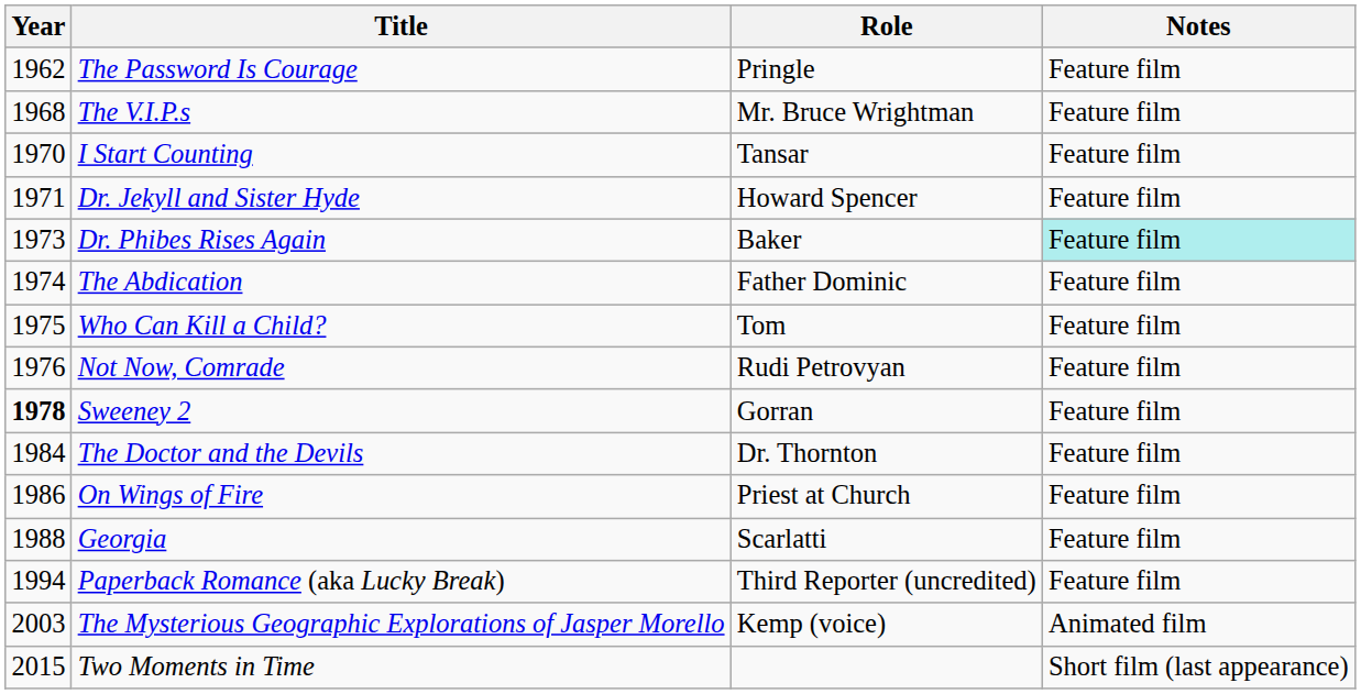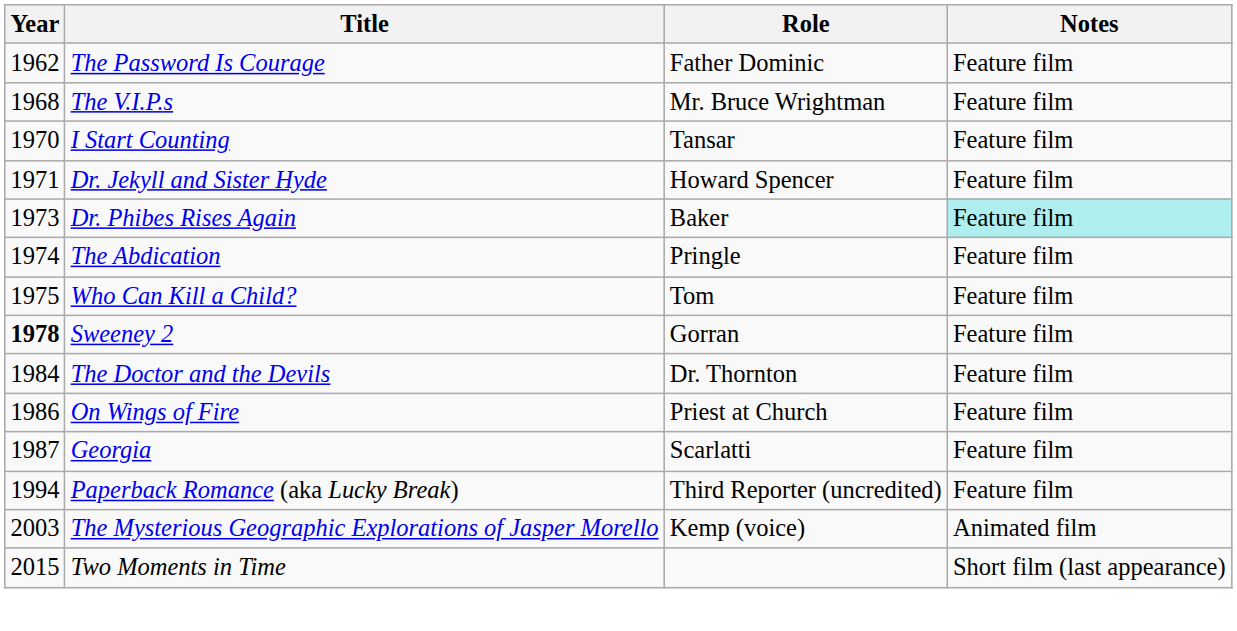The Password Is Courage | Role: Pringle -> Father Dominic
The Abdication | Role: Father Dominic -> Pringle
- row: 1976 | Not Now, Comrade | Rudi Petrovyan | Feature film
Georgia | Year: 1988 -> 1987
